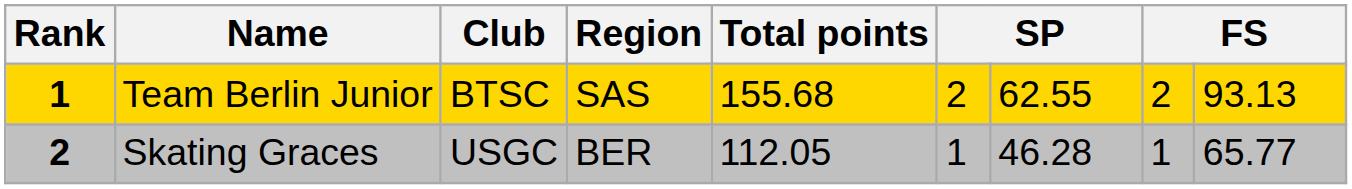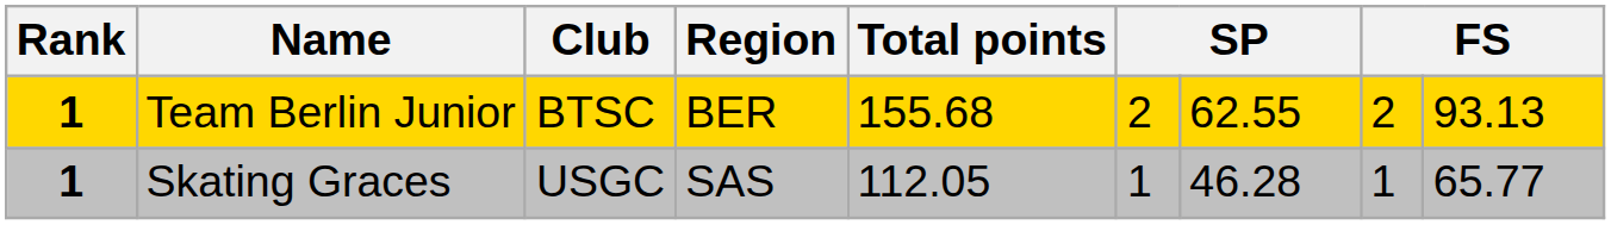Team Berlin Junior | Region: SAS -> BER
Skating Graces | Rank: 2 -> 1
Skating Graces | Region: BER -> SAS
